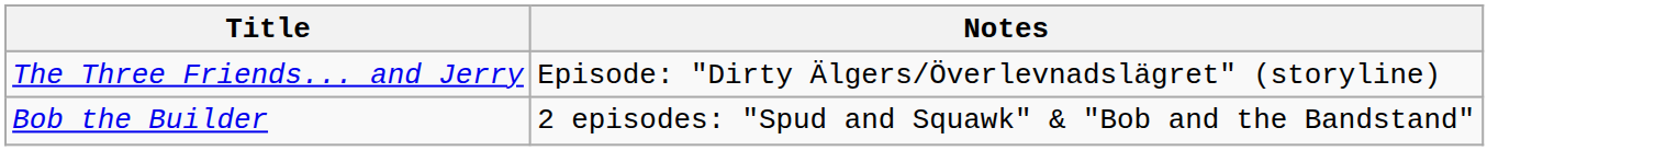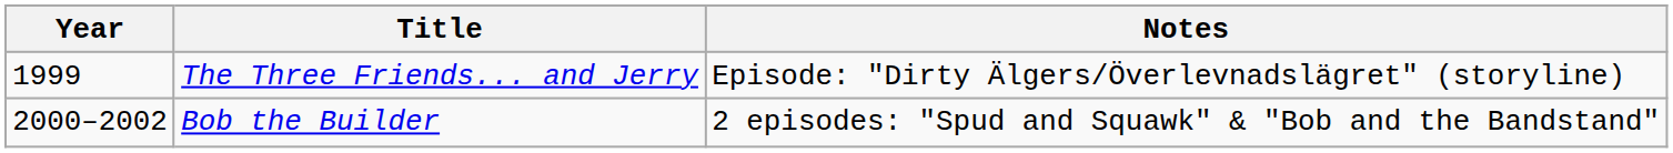+ column: Year | 1999 | 2000–2002
